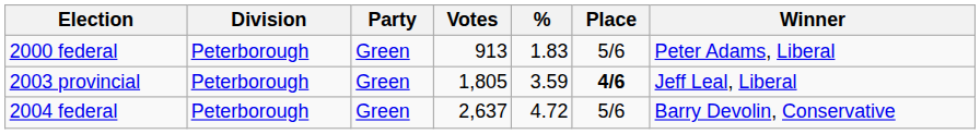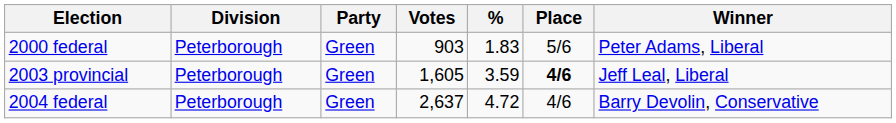2000 federal | Votes: 913 -> 903
2003 provincial | Votes: 1,805 -> 1,605
2004 federal | Place: 5/6 -> 4/6
